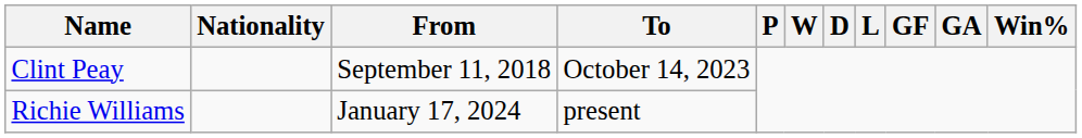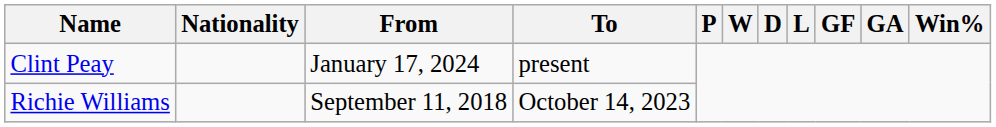Clint Peay | From: September 11, 2018 -> January 17, 2024
Clint Peay | To: October 14, 2023 -> present
Richie Williams | From: January 17, 2024 -> September 11, 2018
Richie Williams | To: present -> October 14, 2023
